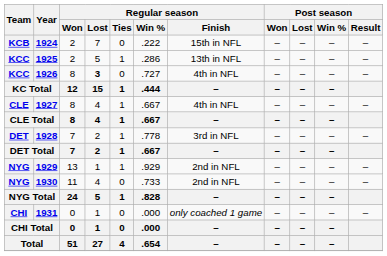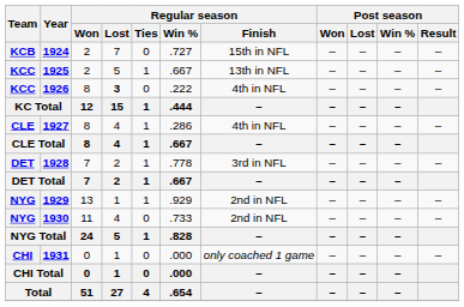1924 | Regular season / Win %: .222 -> .727
1925 | Regular season / Win %: .286 -> .667
1926 | Regular season / Win %: .727 -> .222
1927 | Regular season / Win %: .667 -> .286
